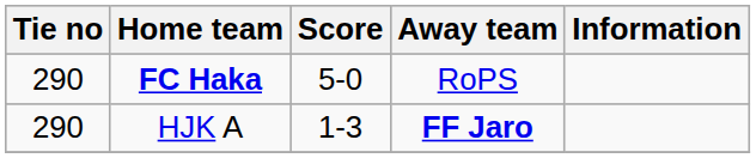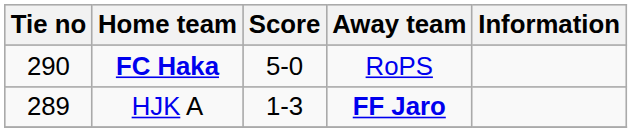HJK A | Tie no: 290 -> 289
